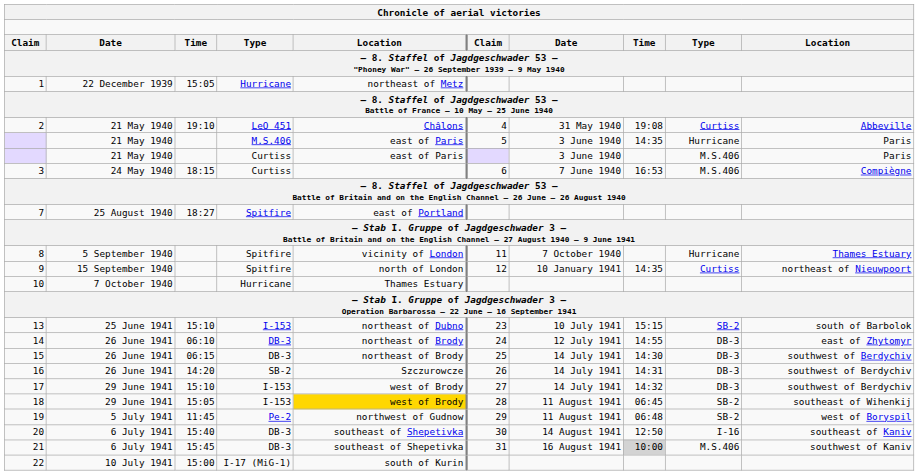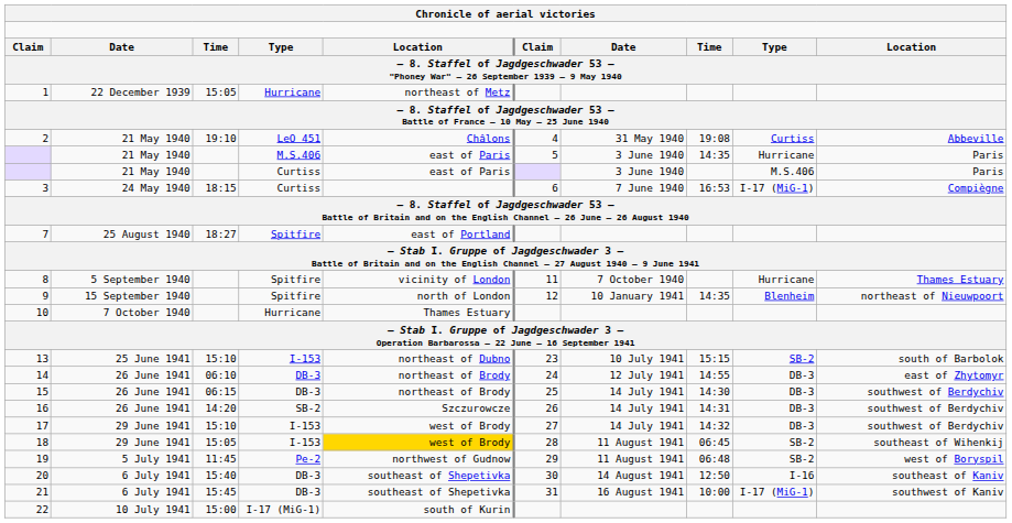3 | column 9: M.S.406 -> I-17 (MiG-1)
9 | column 9: Curtiss -> Blenheim
21 | column 8: lightgrey background -> no background
21 | column 9: M.S.406 -> I-17 (MiG-1)
